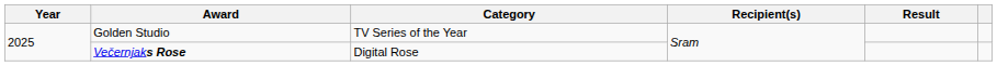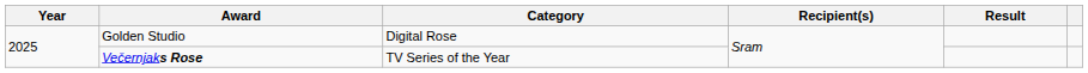Golden Studio | Category: TV Series of the Year -> Digital Rose
Večernjaks Rose | Category: Digital Rose -> TV Series of the Year
